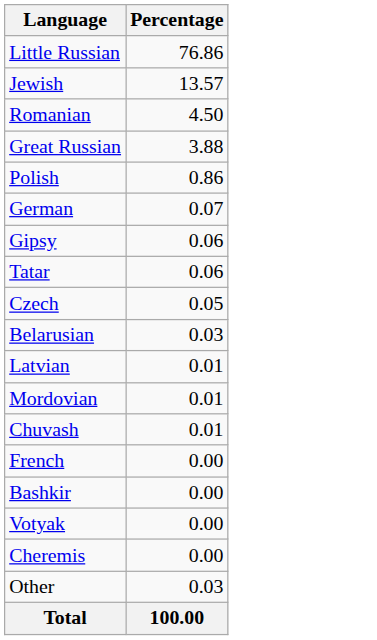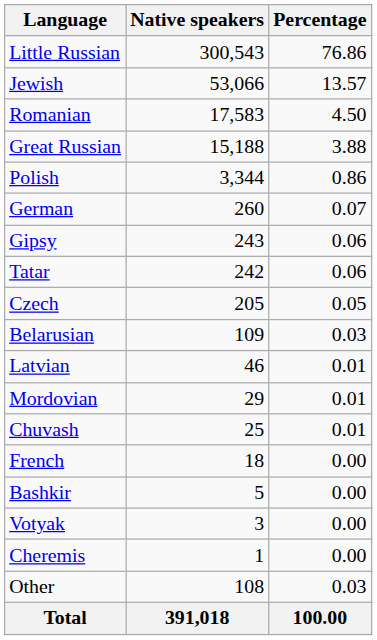+ column: Native speakers | 300,543 | 53,066 | 17,583 | 15,188 | 3,344 | 260 | 243 | 242 | 205 | 109 | 46 | 29 | 25 | 18 | 5 | 3 | 1 | 108 | 391,018
